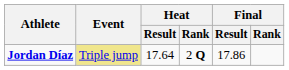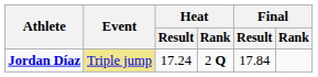Jordan Díaz | Heat / Result: 17.64 -> 17.24
Jordan Díaz | Final / Result: 17.86 -> 17.84
